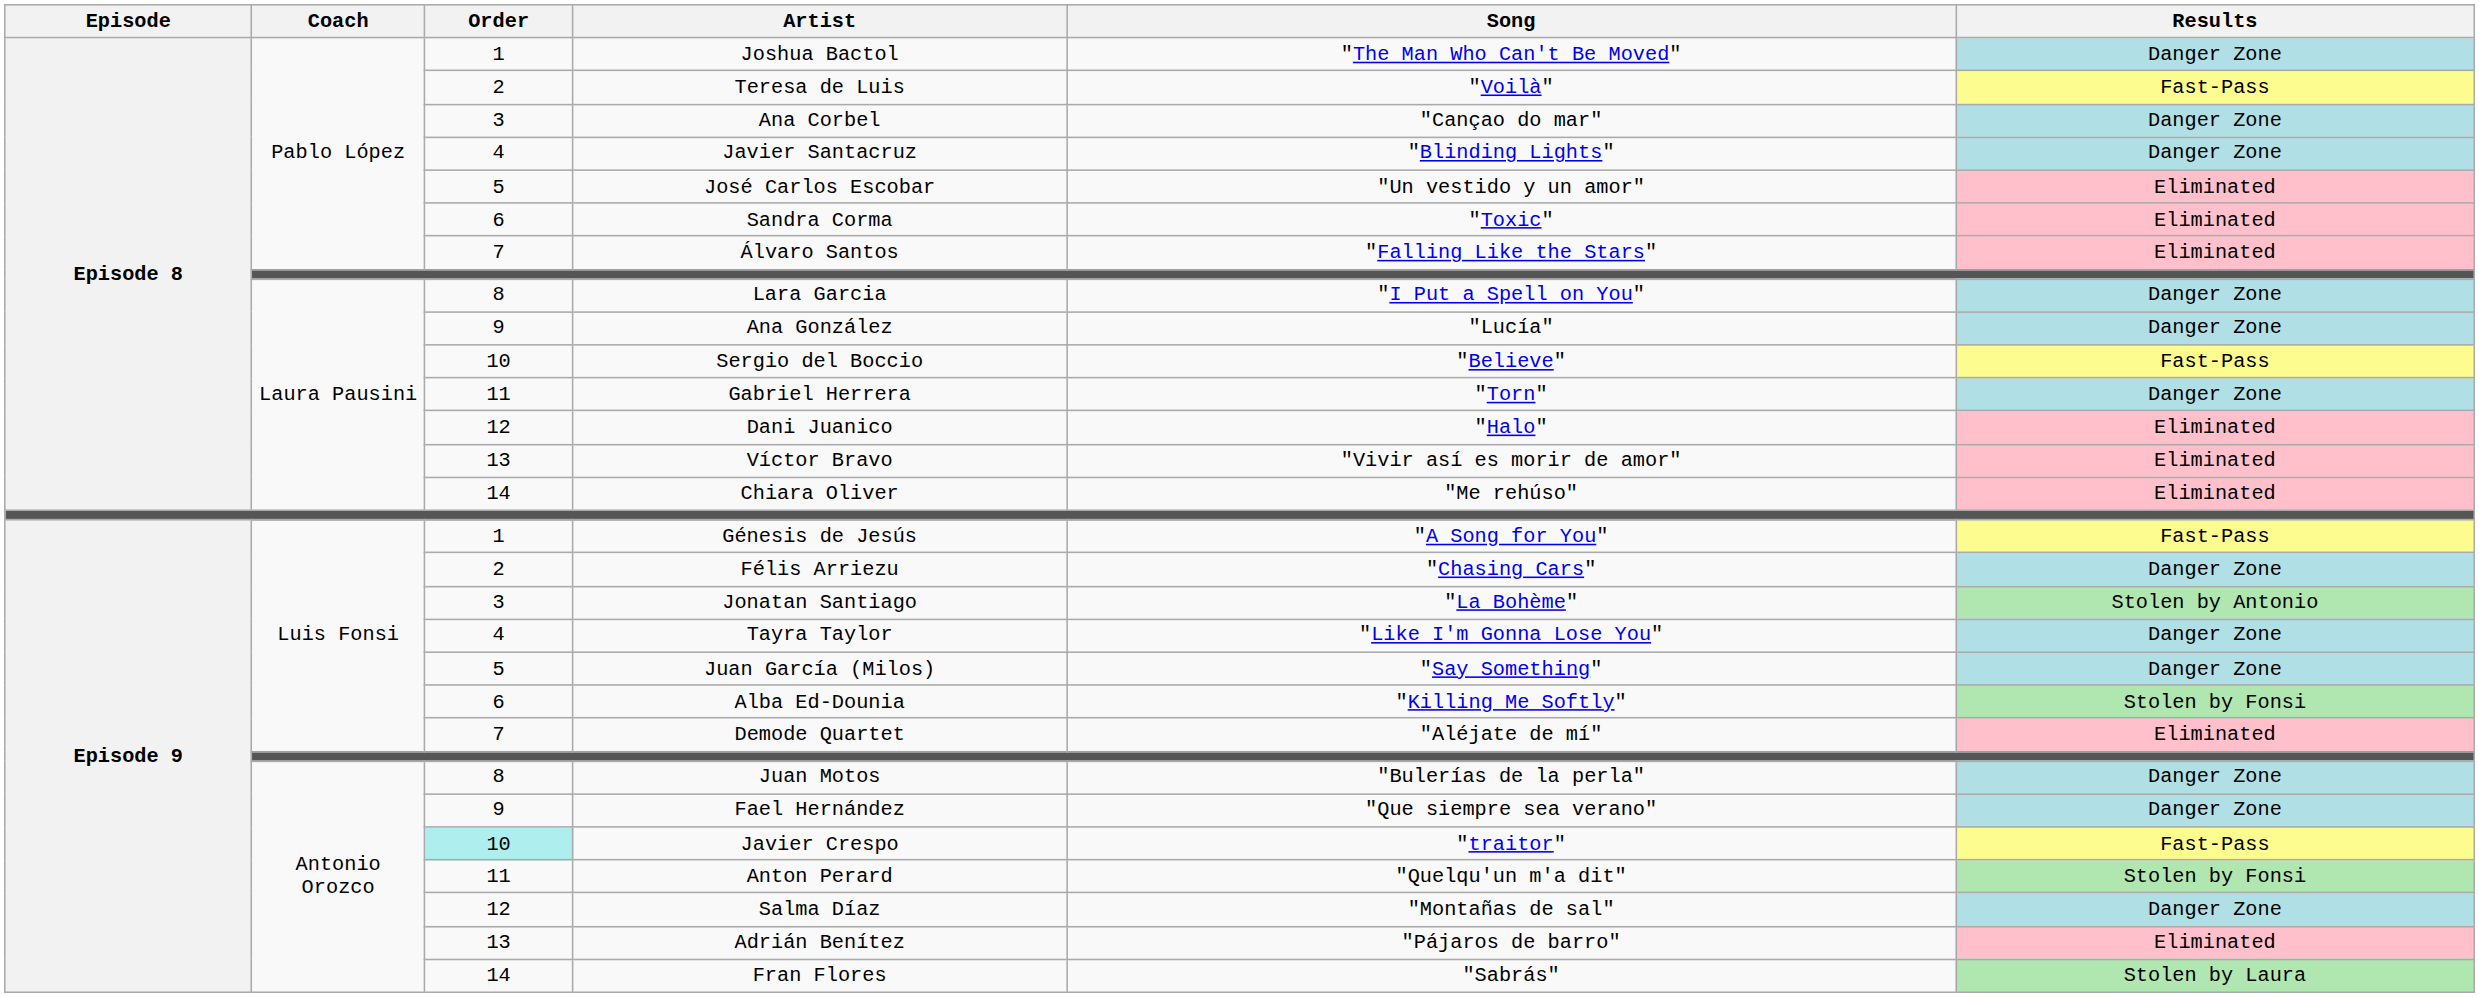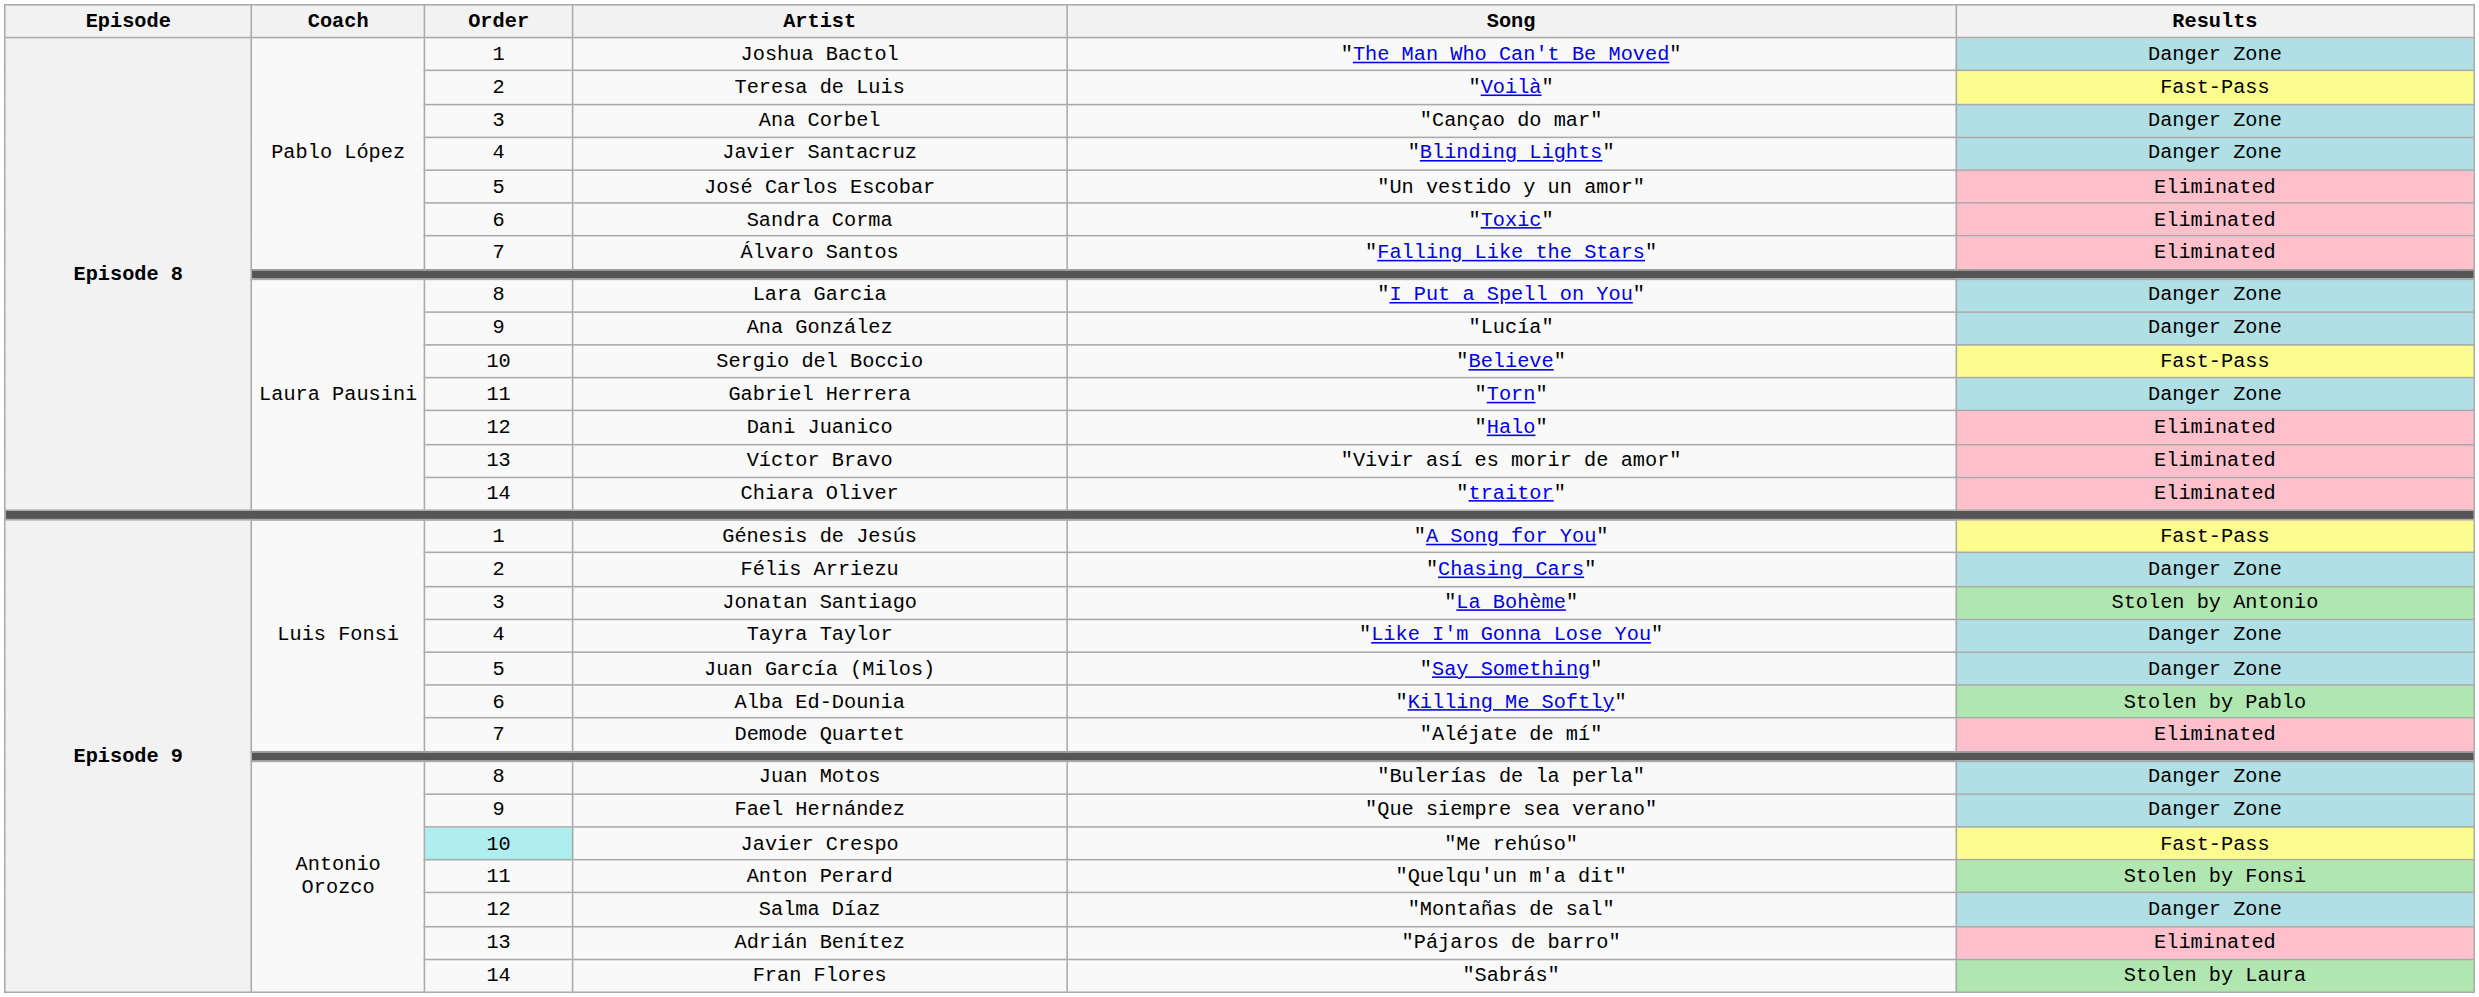Chiara Oliver | Song: "Me rehúso" -> "traitor"
Alba Ed-Dounia | Results: Stolen by Fonsi -> Stolen by Pablo
Javier Crespo | Song: "traitor" -> "Me rehúso"
